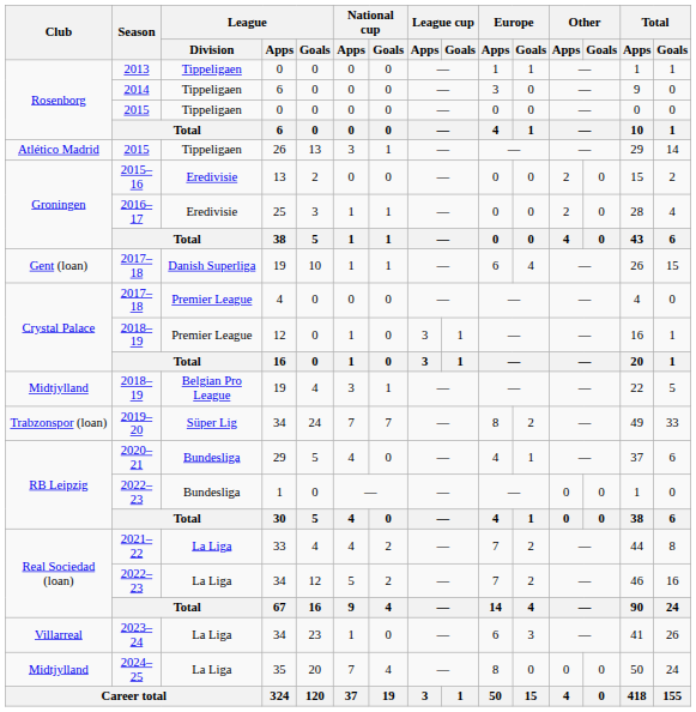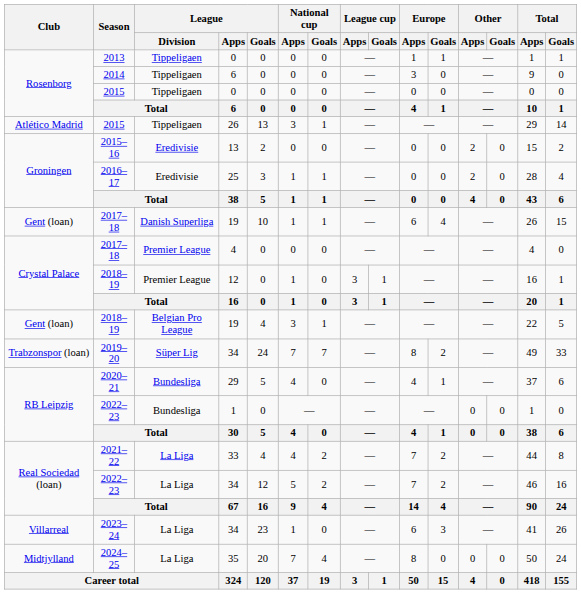2018–19 / 19 | Club: Midtjylland -> Gent (loan)
